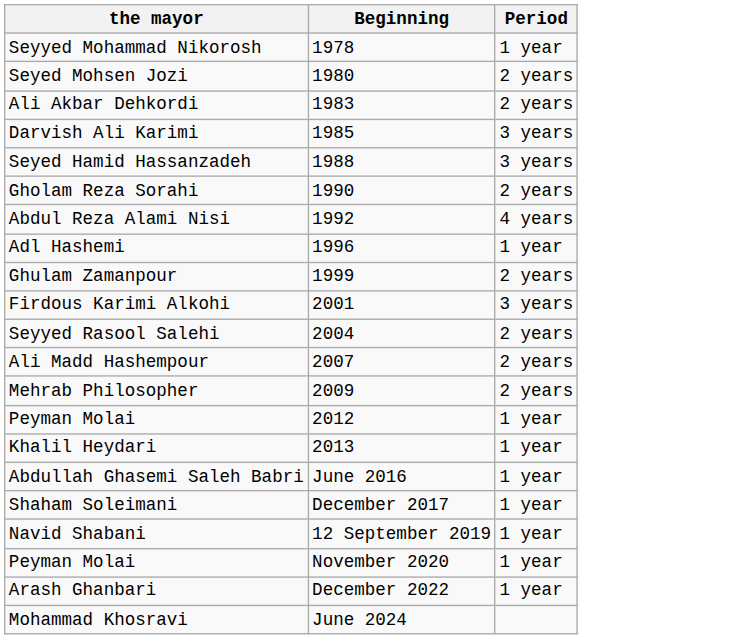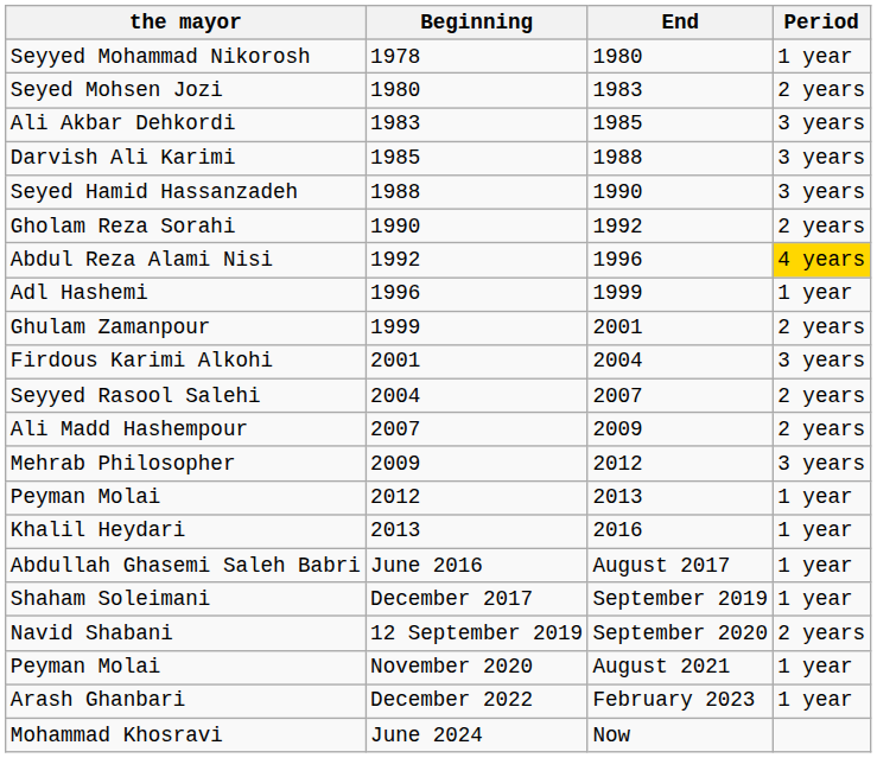+ column: End | 1980 | 1983 | 1985 | 1988 | 1990 | 1992 | 1996 | 1999 | 2001 | 2004 | 2007 | 2009 | 2012 | 2013 | 2016 | August 2017 | September 2019 | September 2020 | August 2021 | February 2023 | Now
Ali Akbar Dehkordi | Period: 2 years -> 3 years
Abdul Reza Alami Nisi | Period: no background -> gold background
Mehrab Philosopher | Period: 2 years -> 3 years
Navid Shabani | Period: 1 year -> 2 years
